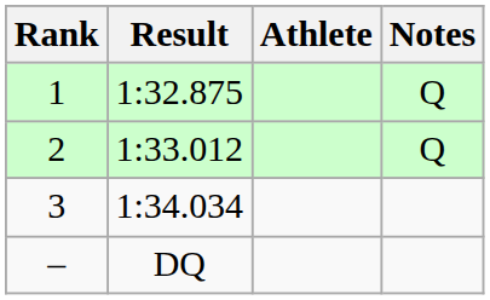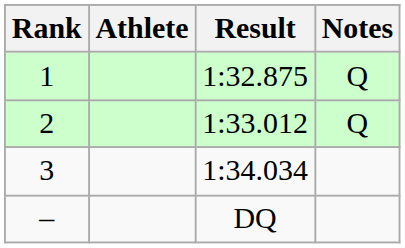columns swapped: Athlete <-> Result
